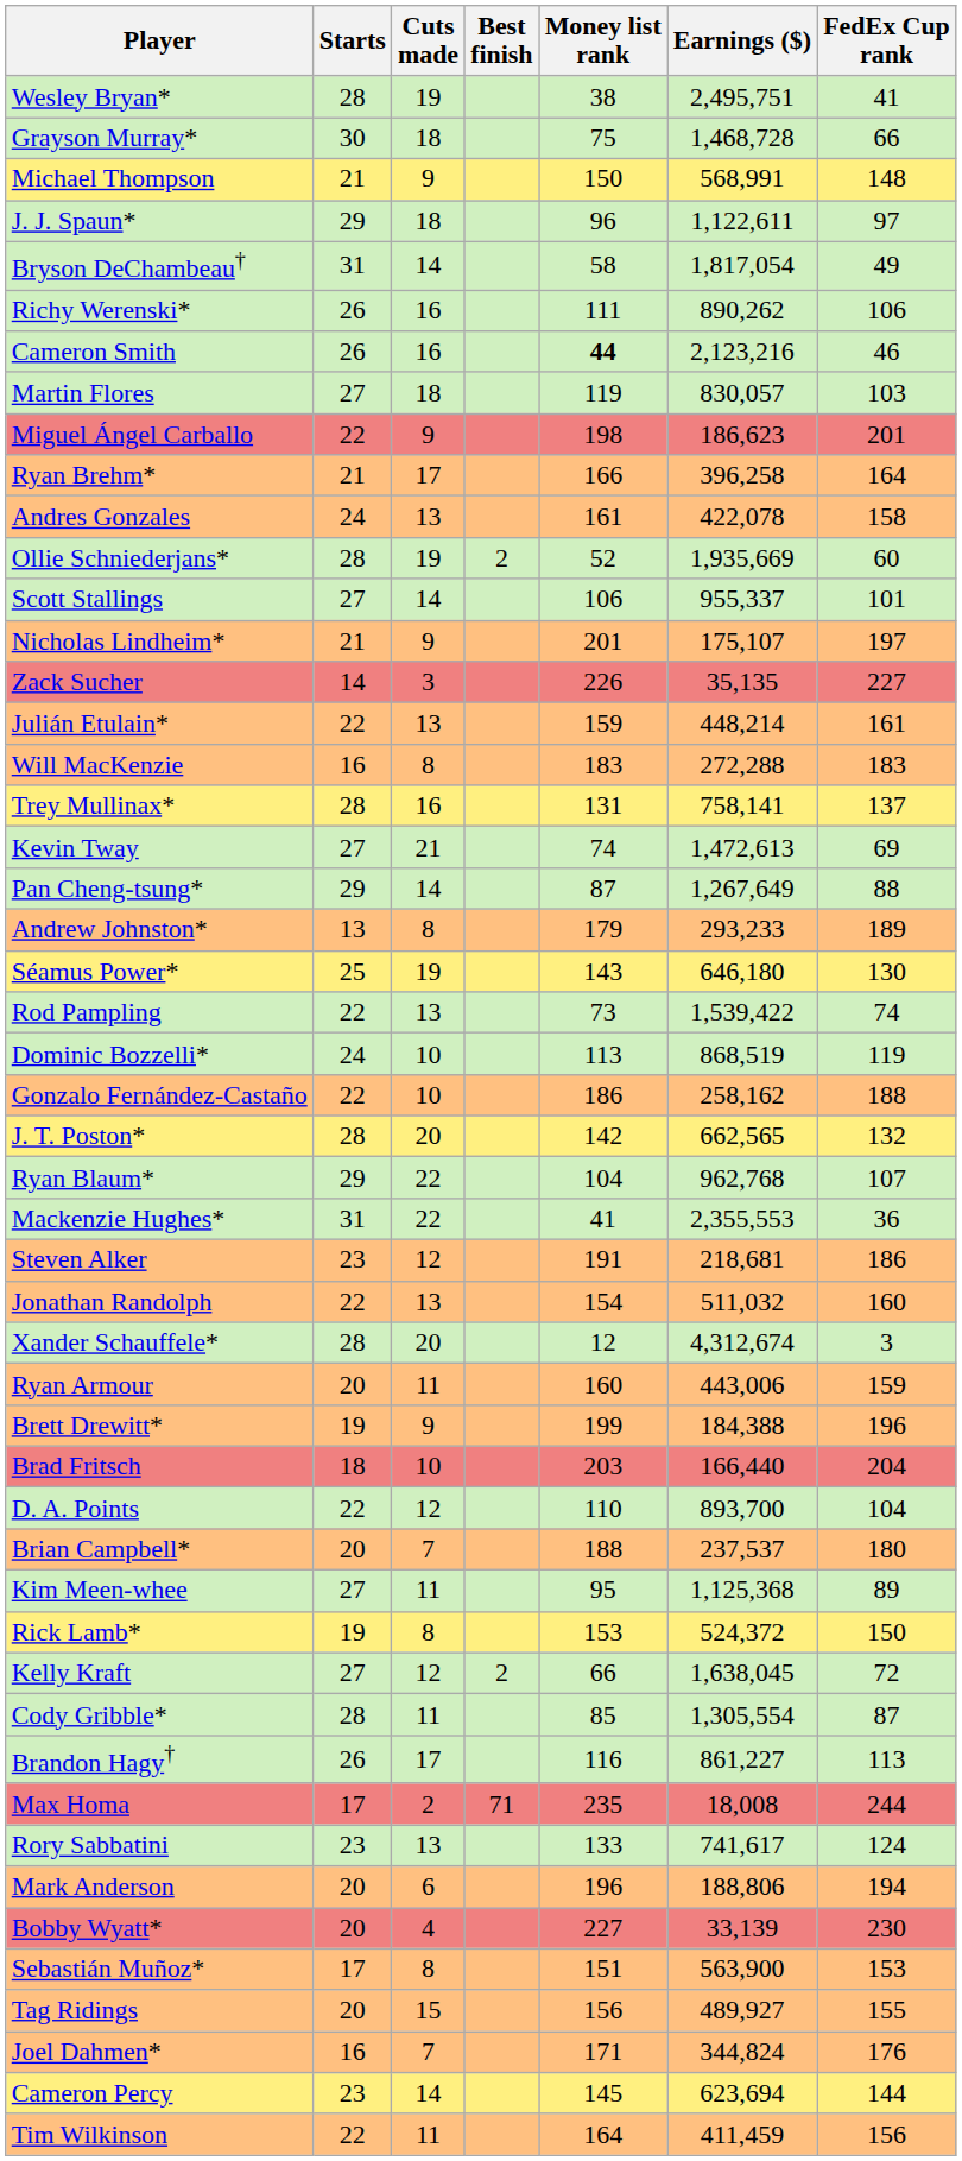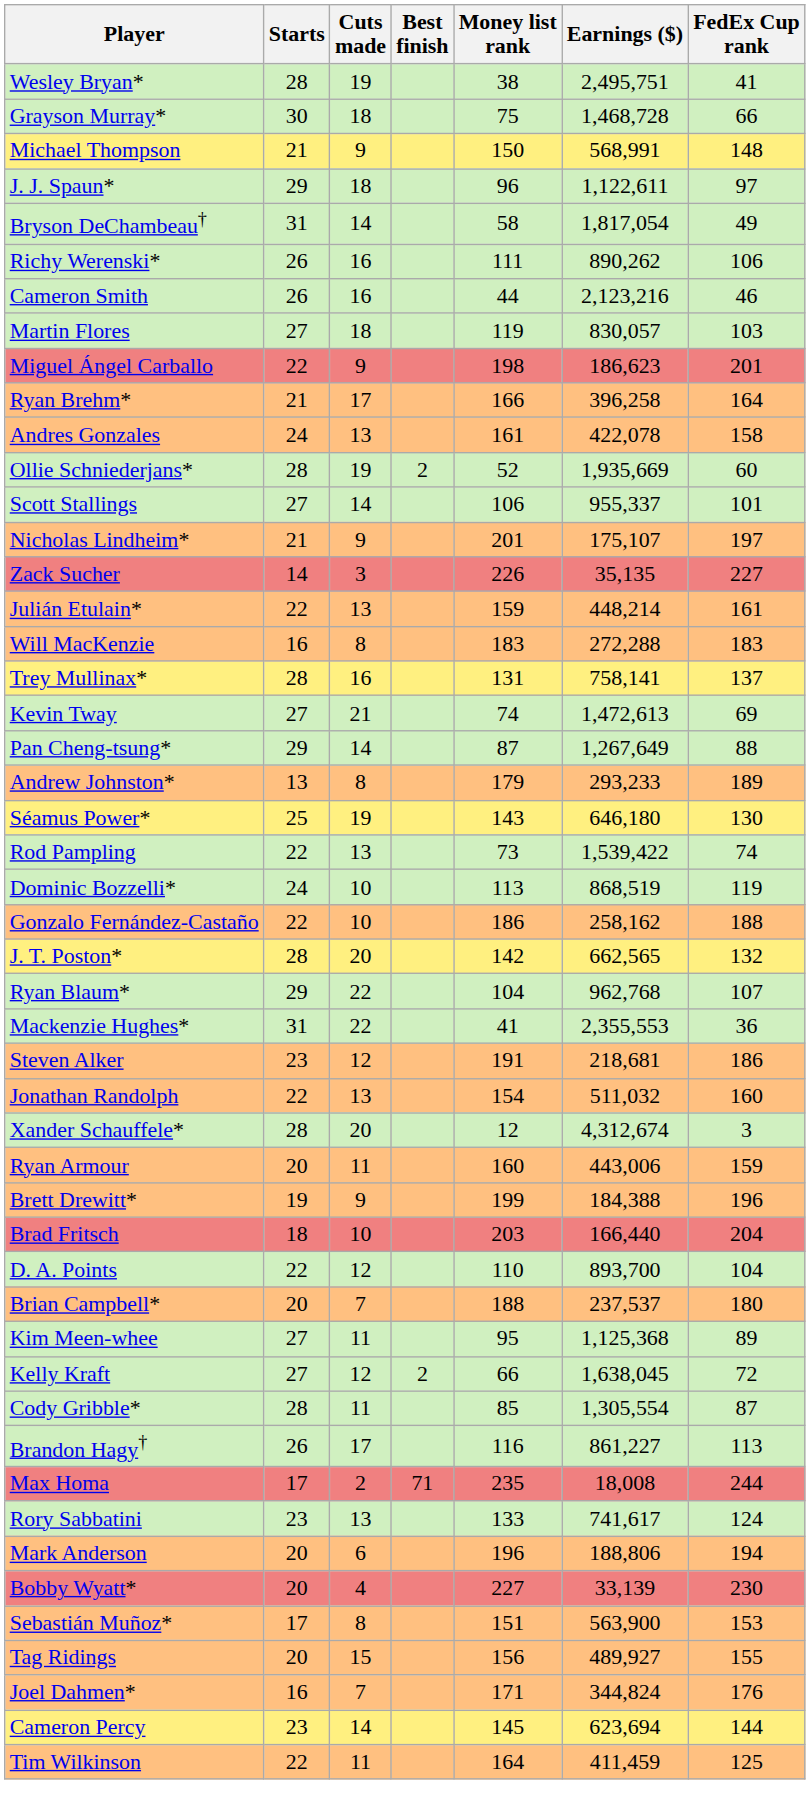Cameron Smith | Money list rank: bold -> normal
- row: Rick Lamb* | 19 | 8 | 153 | 524,372 | 150
Tim Wilkinson | FedEx Cup rank: 156 -> 125
